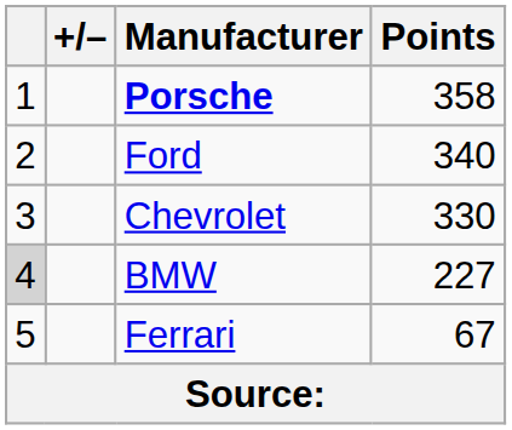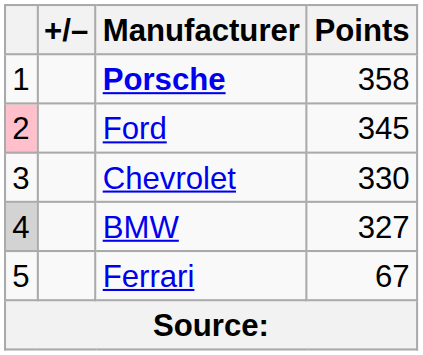Ford | column 1: no background -> pink background
Ford | Points: 340 -> 345
BMW | Points: 227 -> 327
